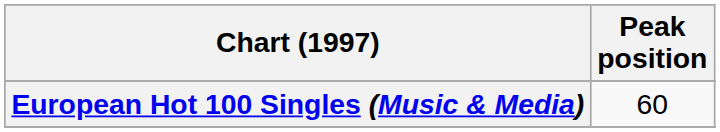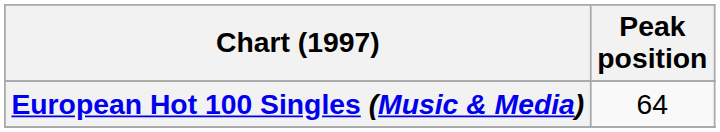European Hot 100 Singles (Music & Media) | Peak position: 60 -> 64
